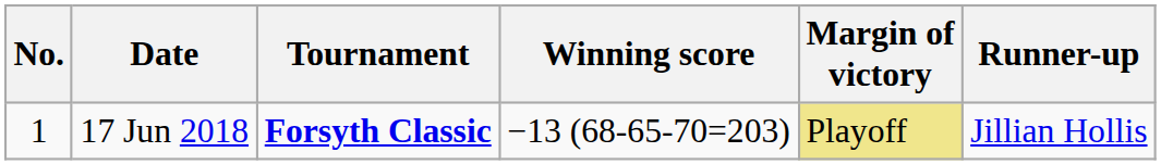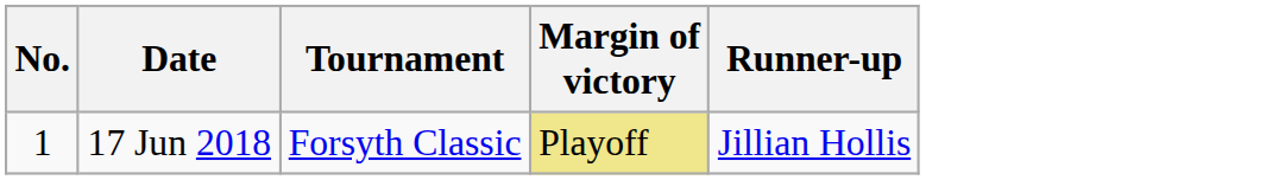- column: Winning score | −13 (68-65-70=203)
17 Jun 2018 | Tournament: bold -> normal
